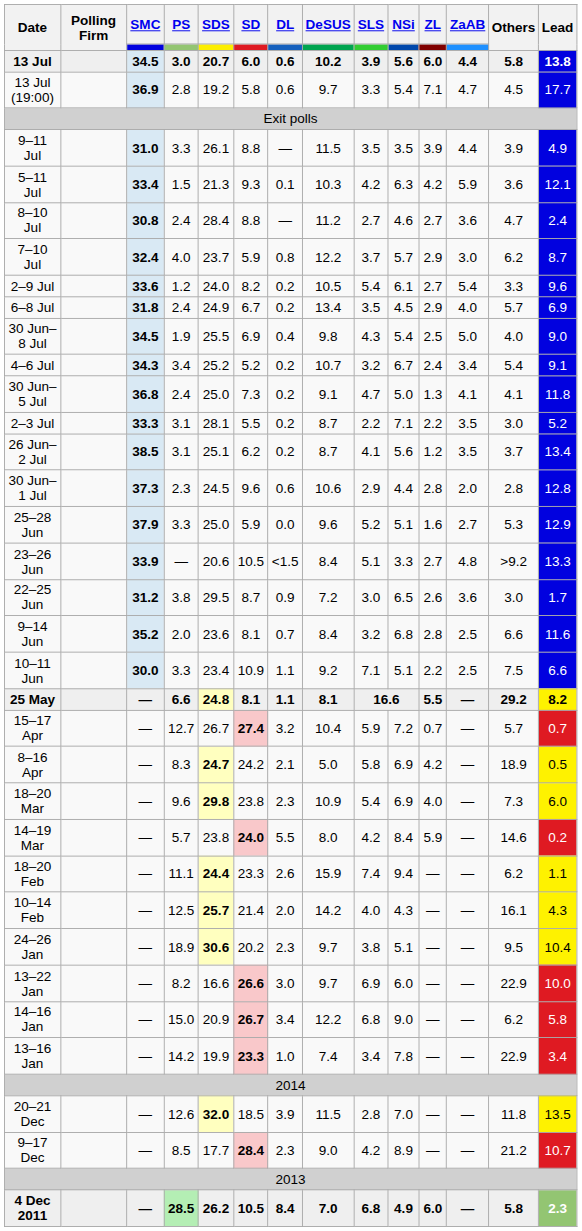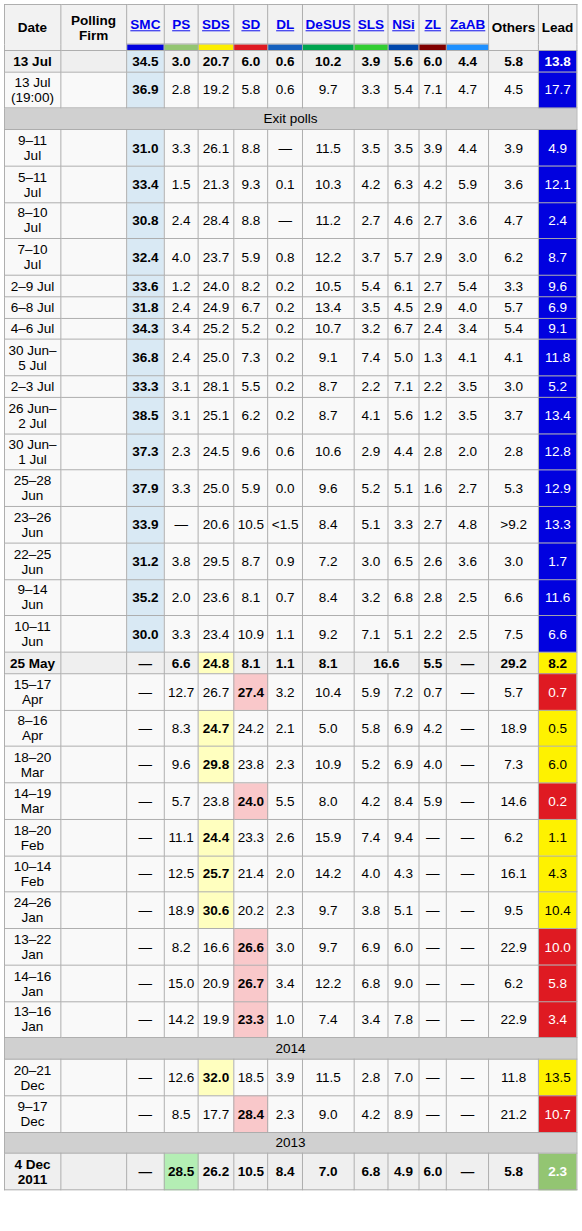- row: 30 Jun–8 Jul | 34.5 | 1.9 | 25.5 | 6.9 | 0.4 | 9.8 | 4.3 | 5.4 | 2.5 | 5.0 | 4.0 | 9.0
30 Jun–5 Jul | SLS: 4.7 -> 7.4
18–20 Mar | SLS: 5.4 -> 5.2
